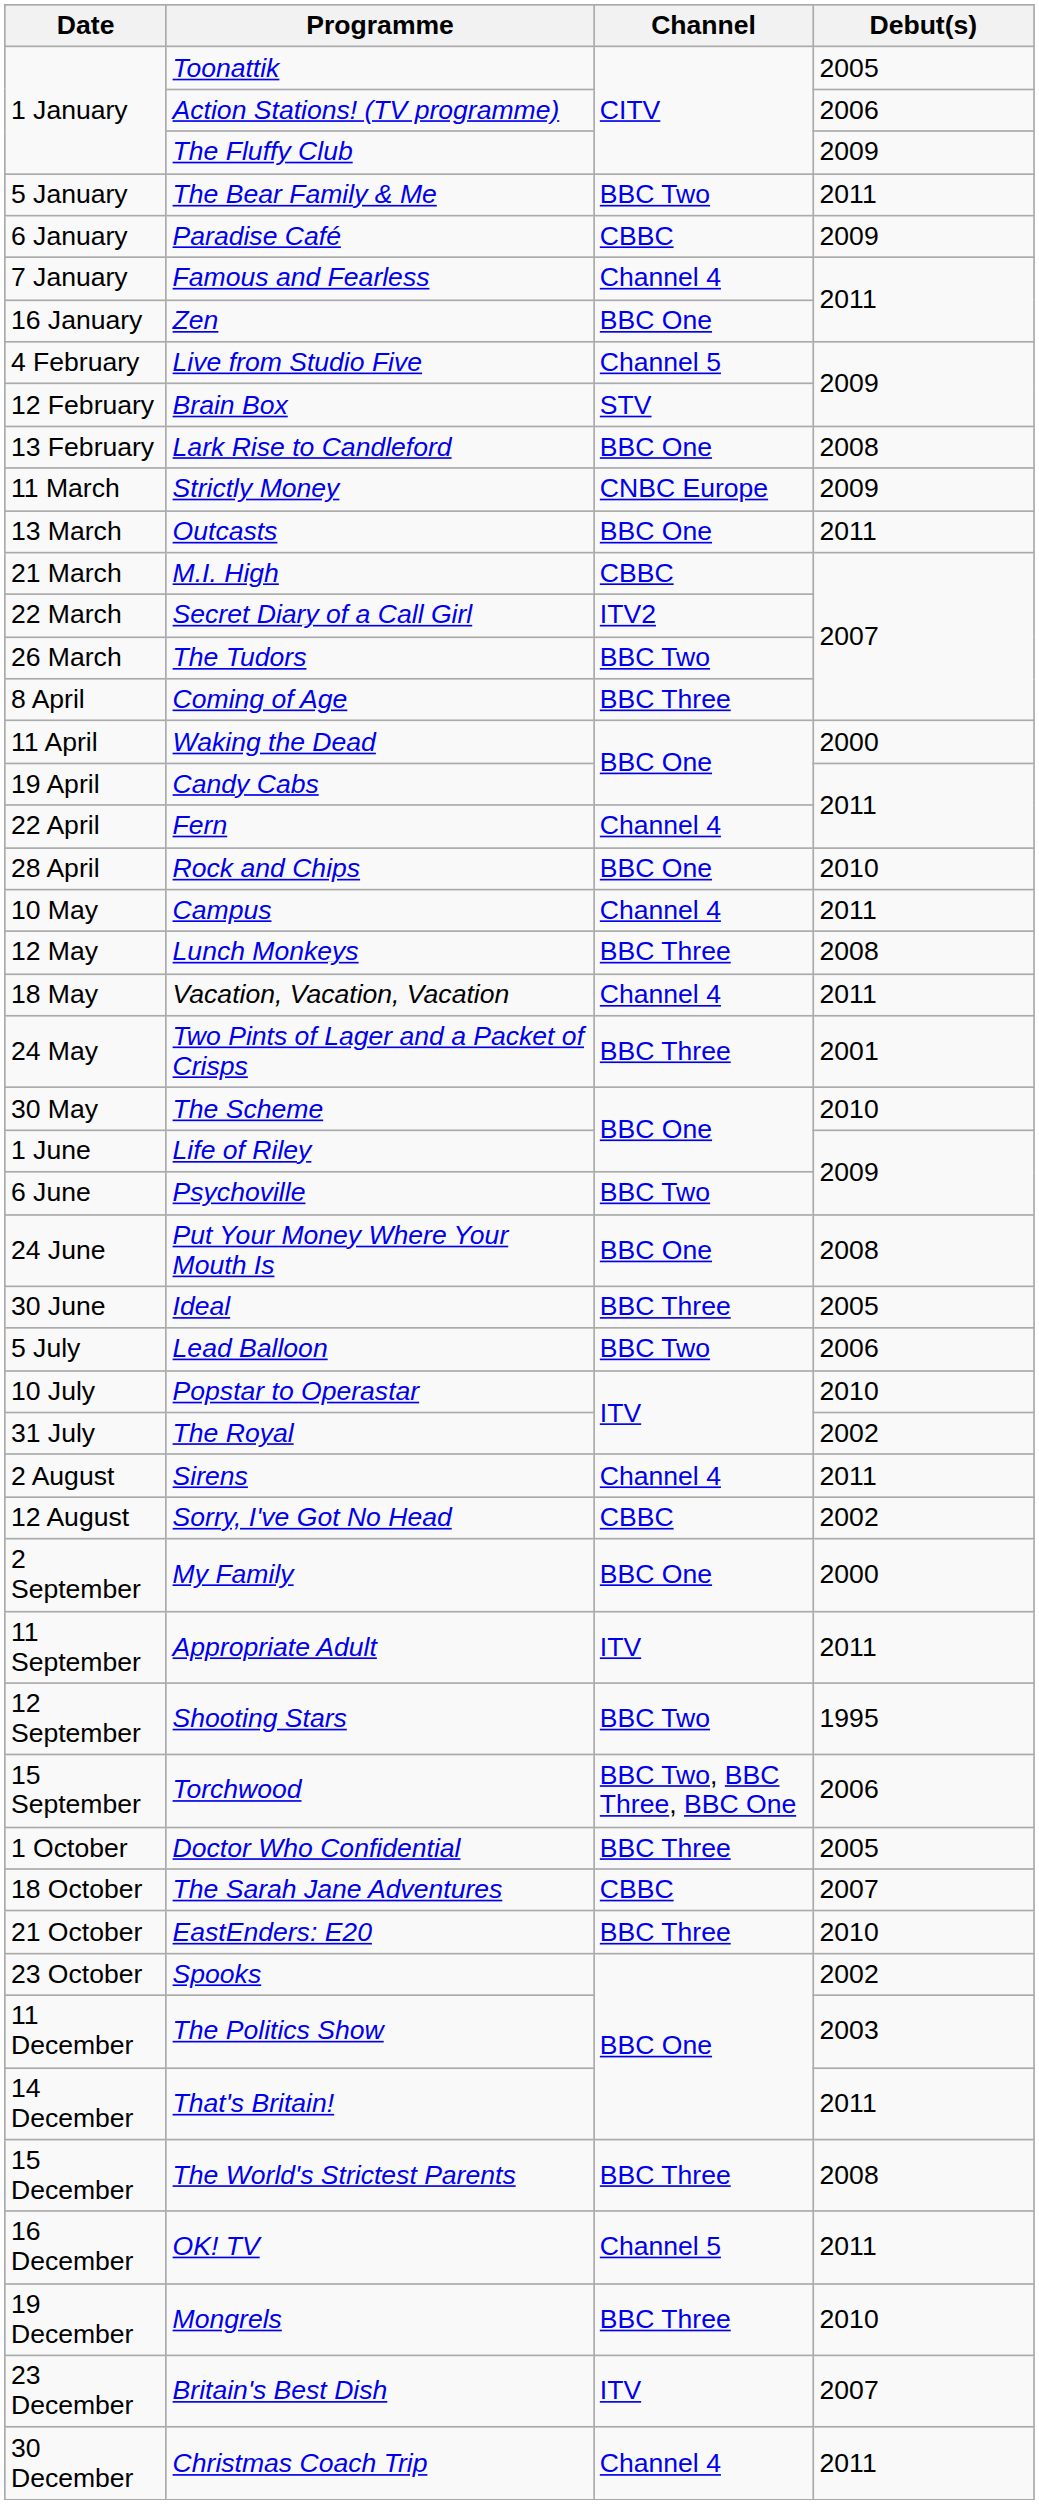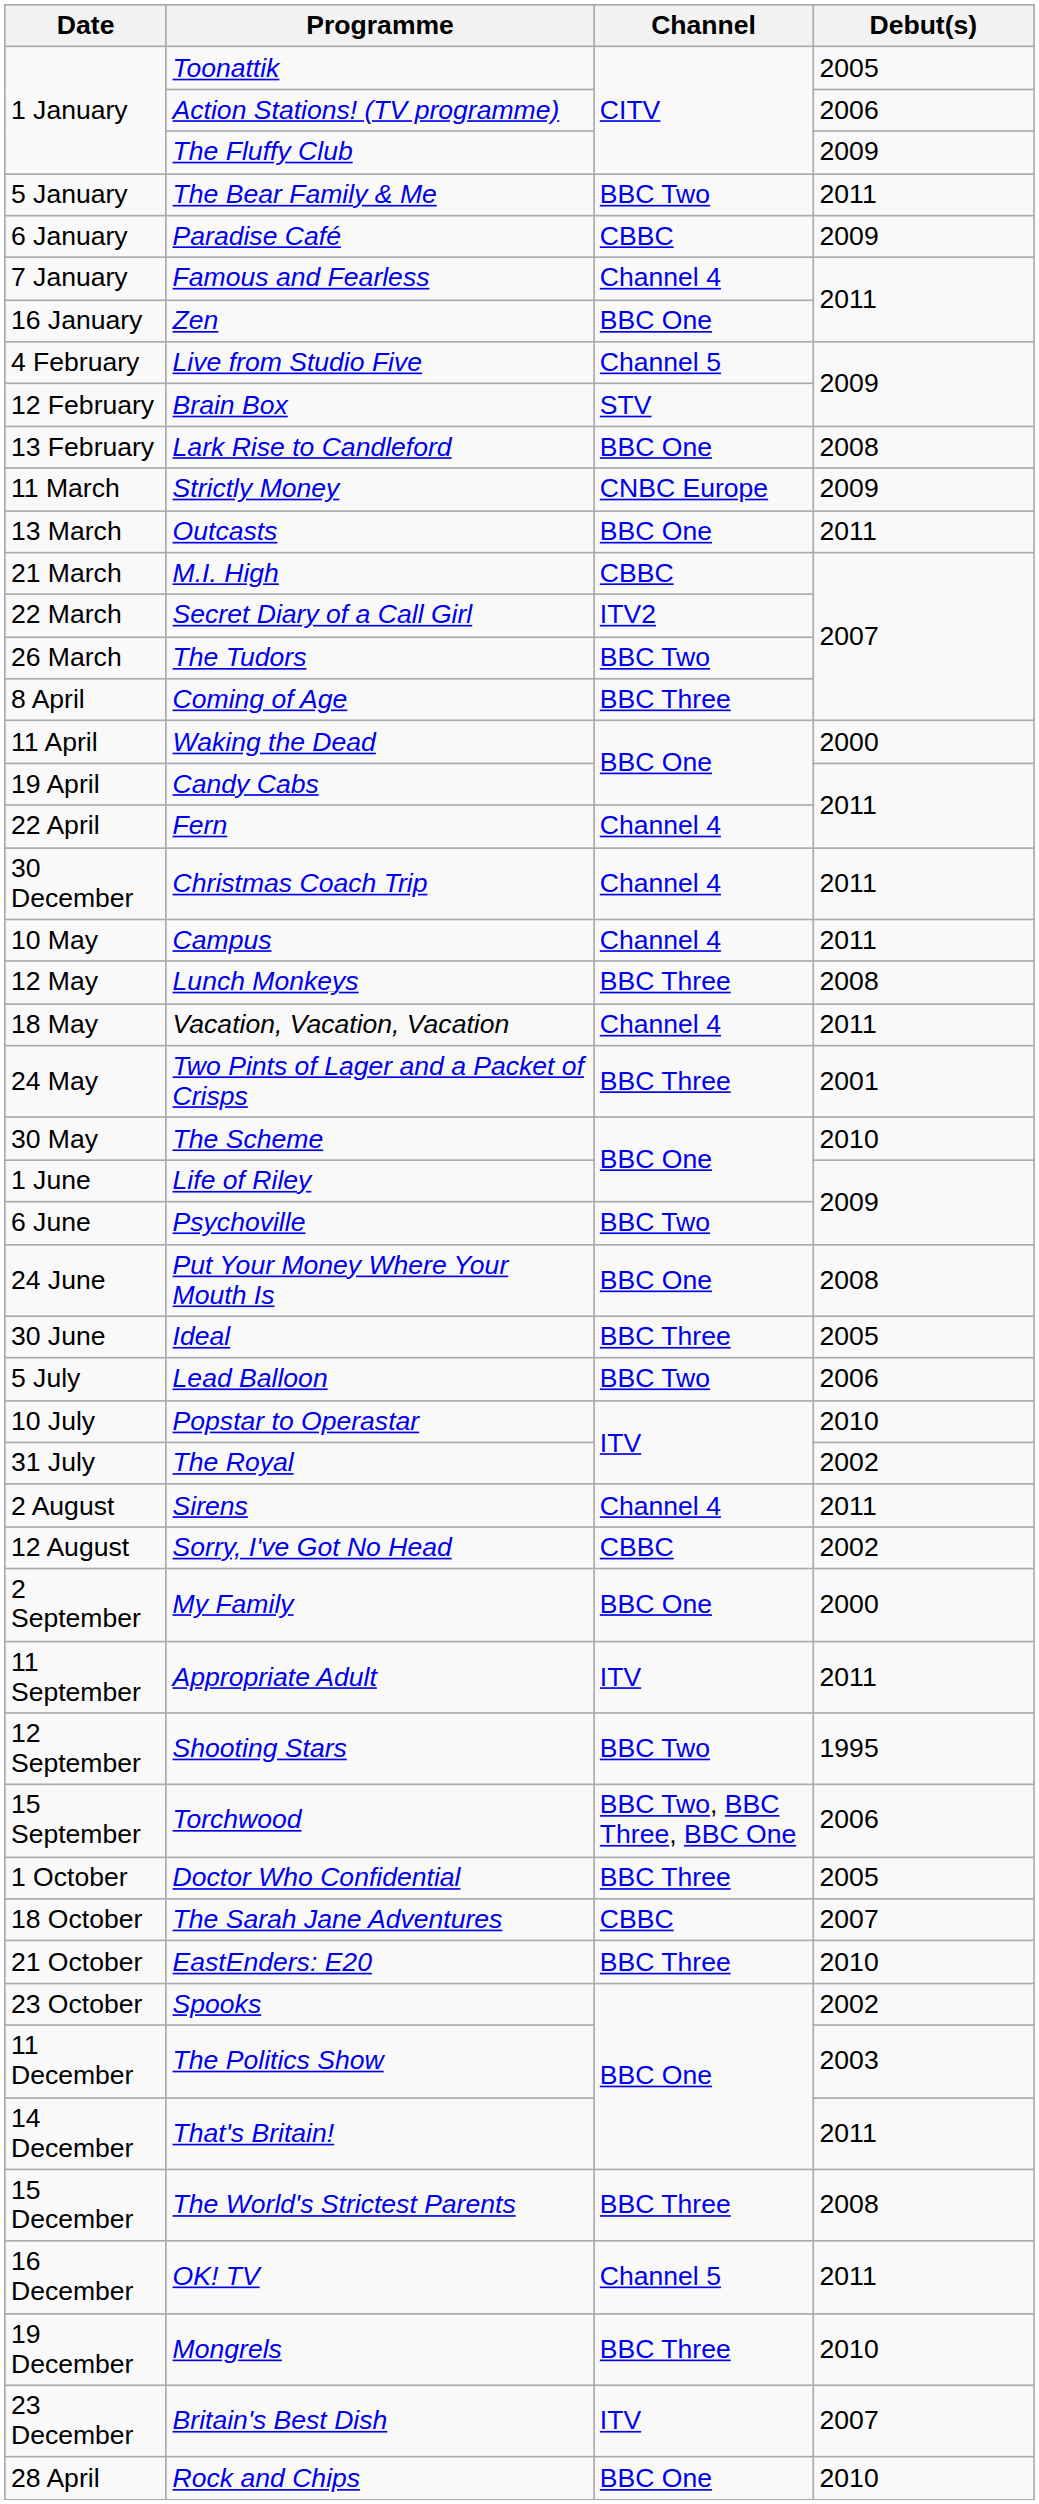rows swapped: Rock and Chips <-> Christmas Coach Trip
